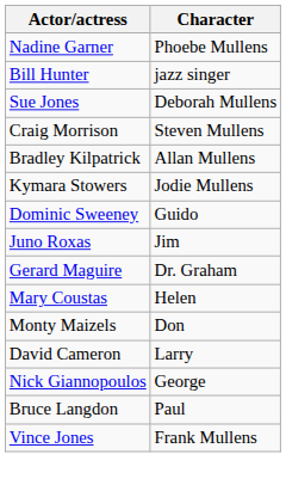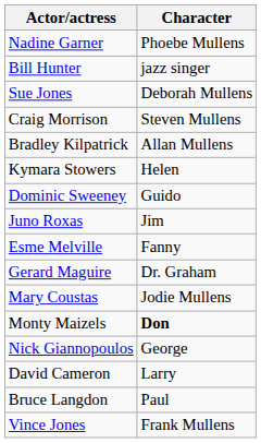Kymara Stowers | Character: Jodie Mullens -> Helen
+ row: Esme Melville | Fanny
Mary Coustas | Character: Helen -> Jodie Mullens
Monty Maizels | Character: normal -> bold
rows swapped: Nick Giannopoulos <-> David Cameron
